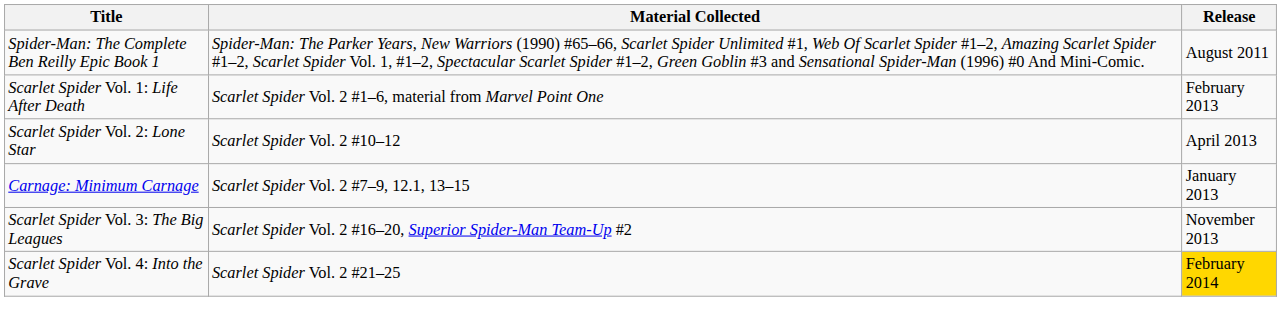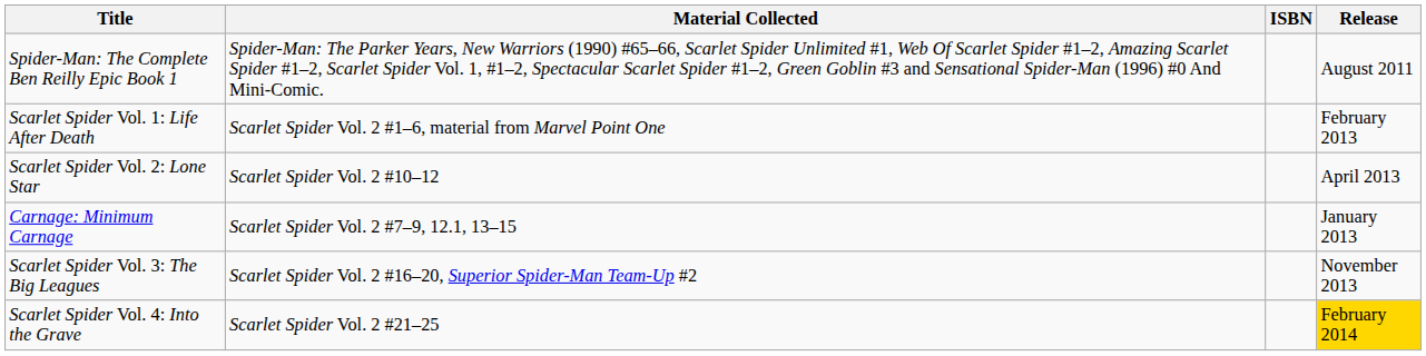+ column: ISBN
